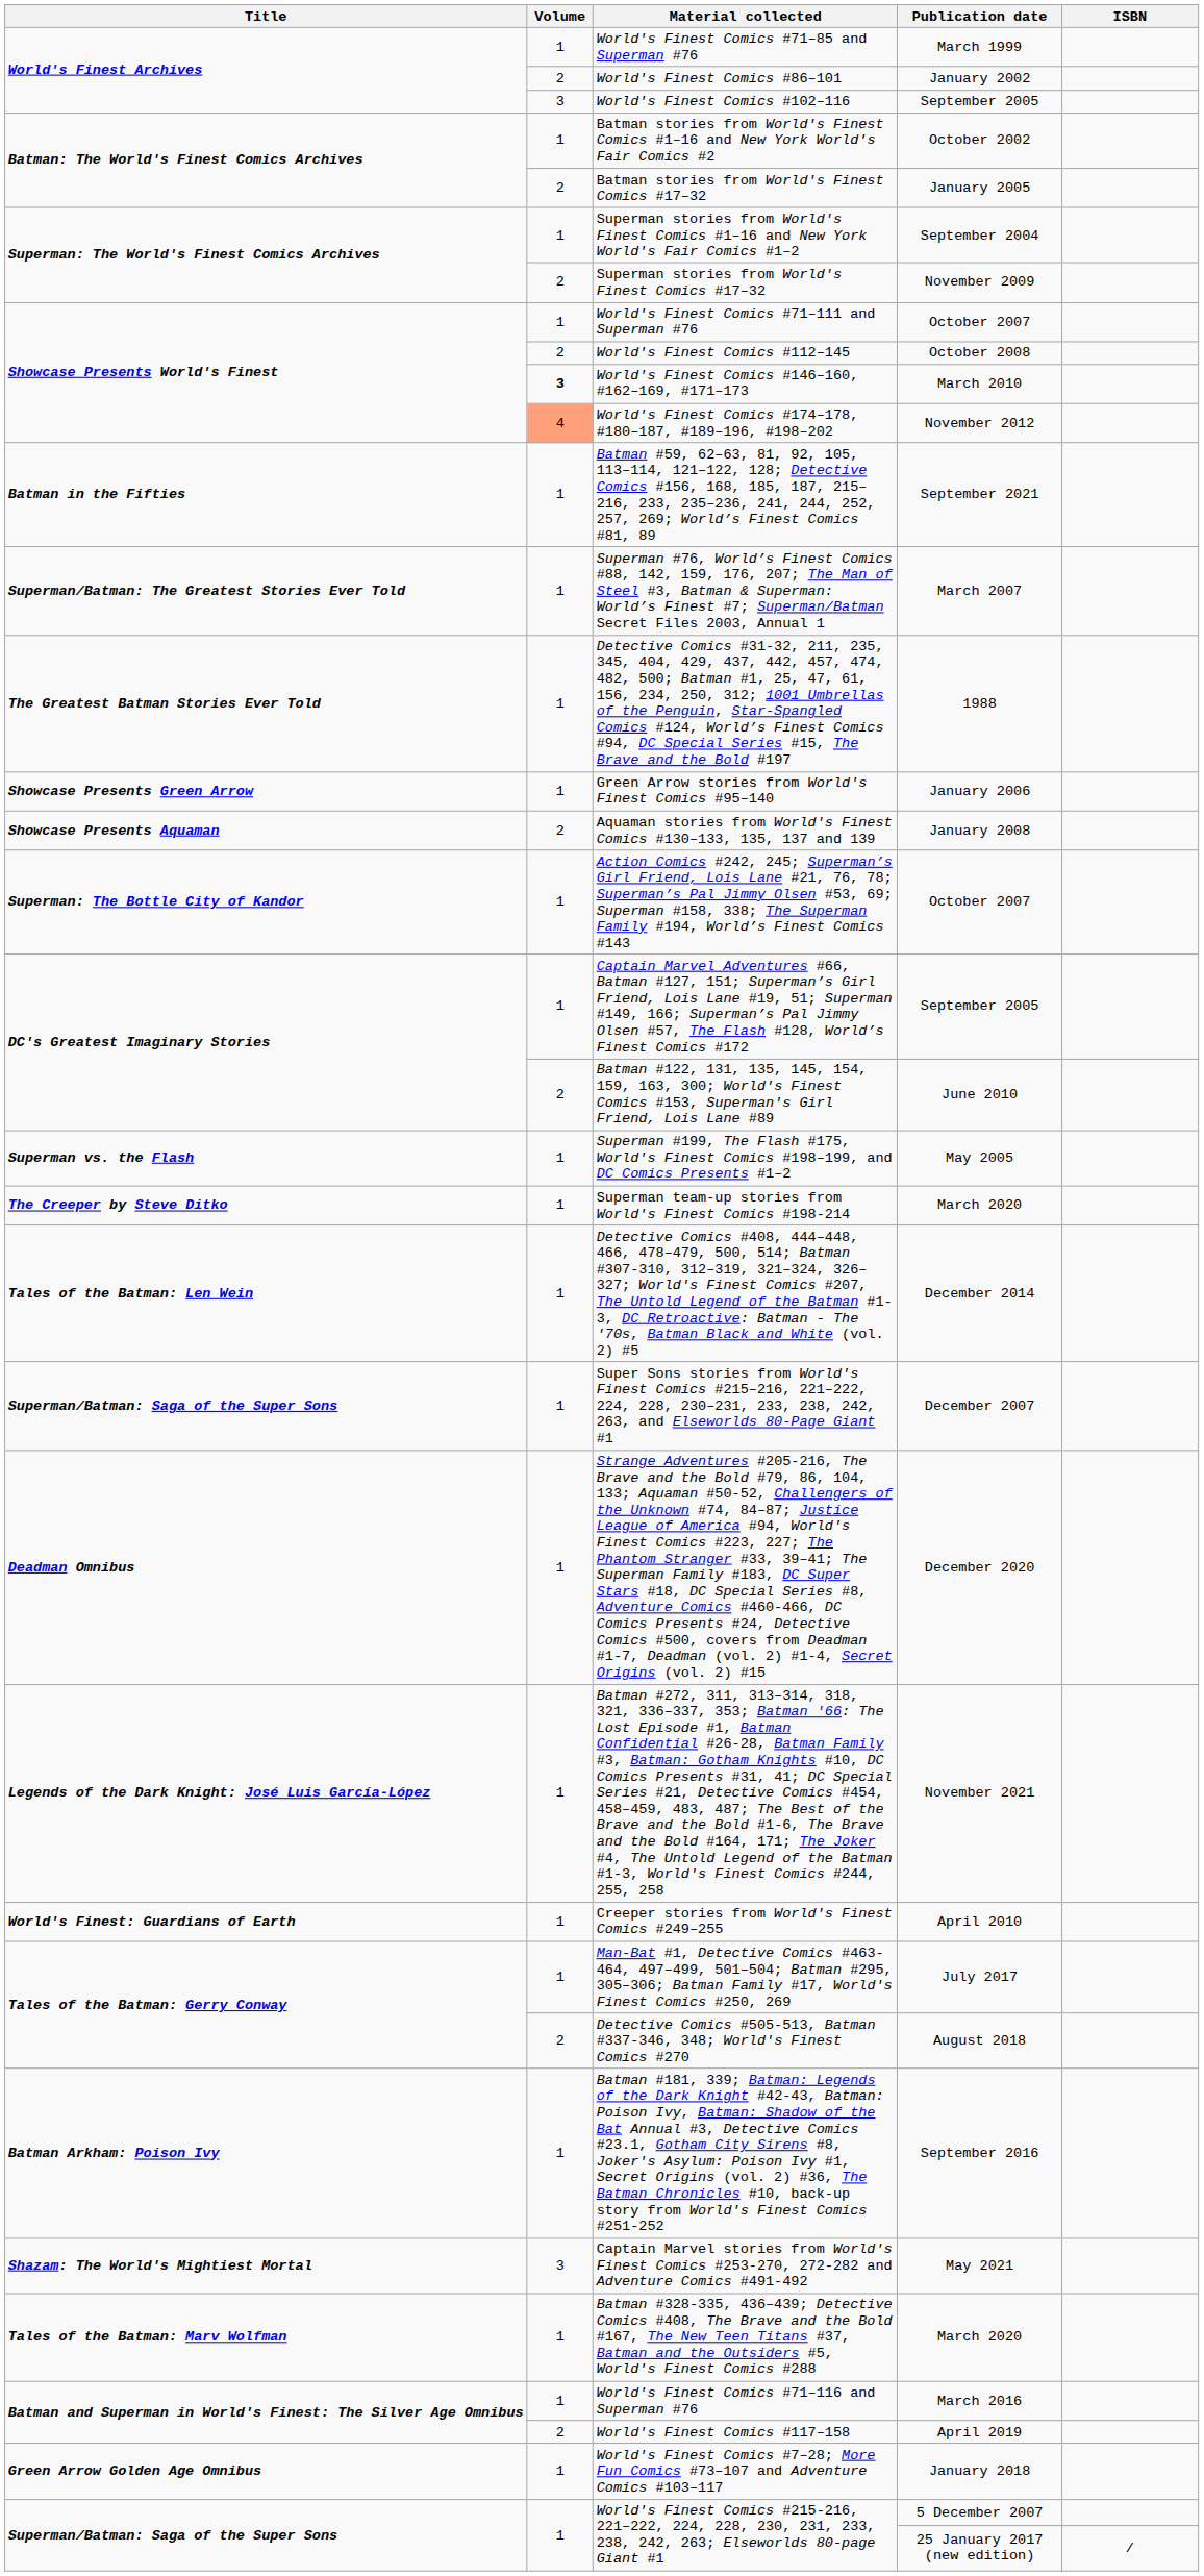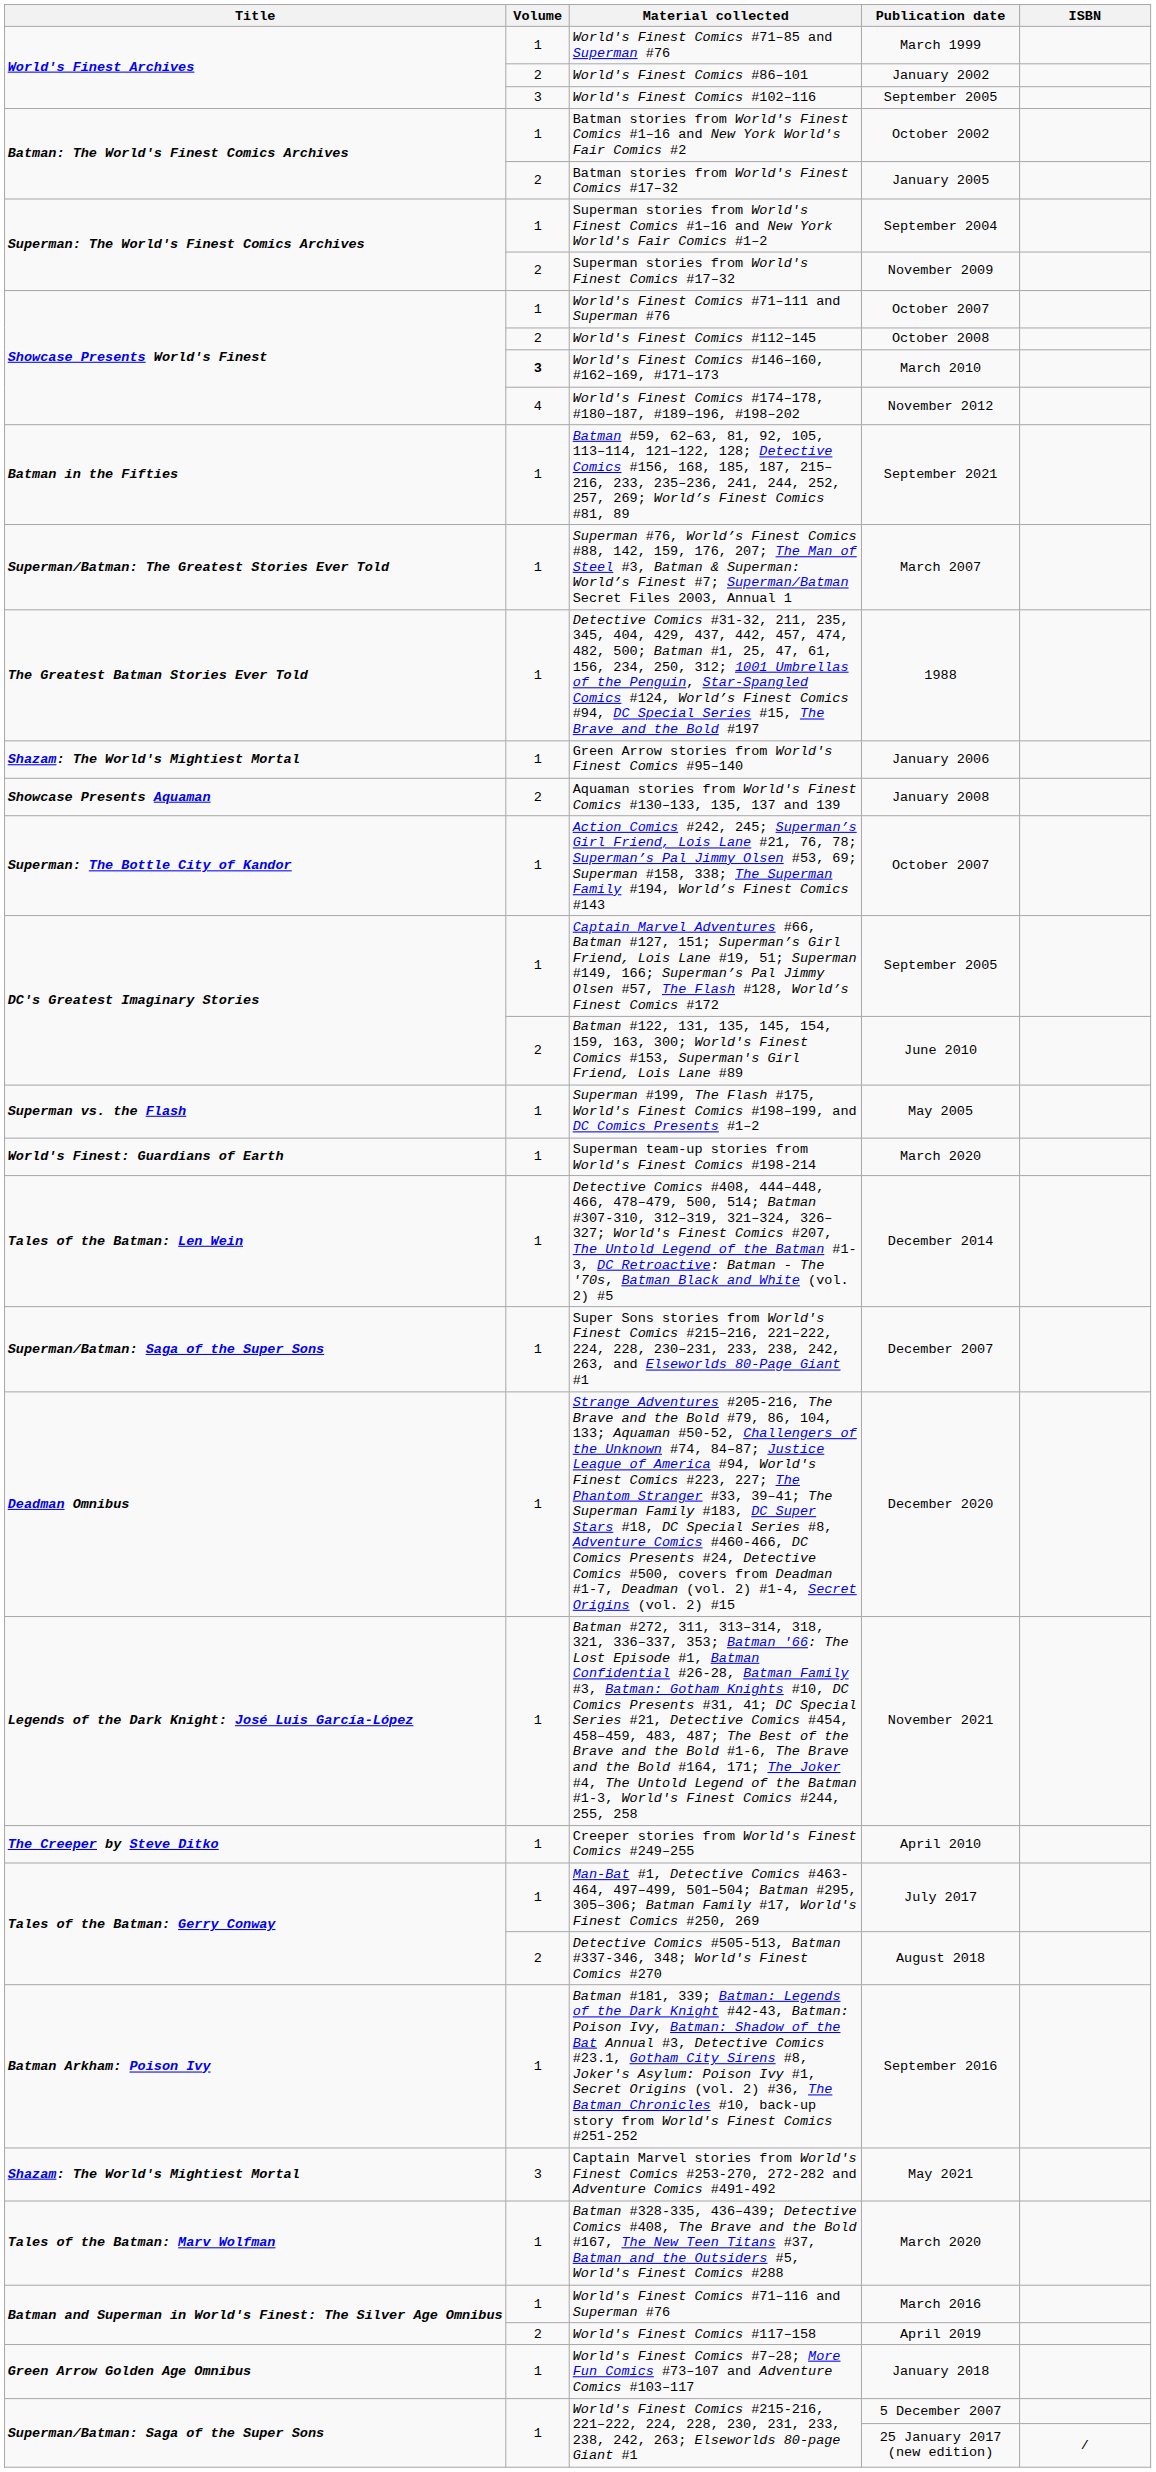World's Finest Comics #174–178, #180–187, #189–196, #198–202 | Volume: lightsalmon background -> no background
Green Arrow stories from World's Finest Comics #95–140 | Title: Showcase Presents Green Arrow -> Shazam: The World's Mightiest Mortal
Superman team-up stories from World's Finest Comics #198-214 | Title: The Creeper by Steve Ditko -> World's Finest: Guardians of Earth
Creeper stories from World's Finest Comics #249–255 | Title: World's Finest: Guardians of Earth -> The Creeper by Steve Ditko
